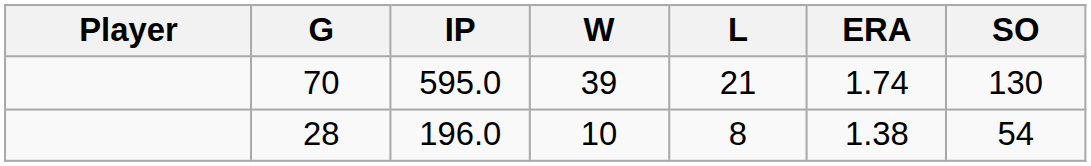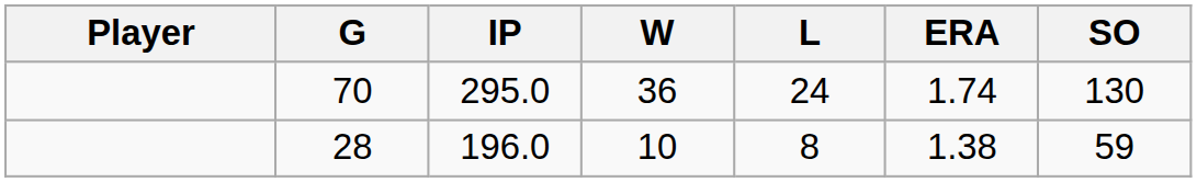70 | IP: 595.0 -> 295.0
70 | W: 39 -> 36
70 | L: 21 -> 24
28 | SO: 54 -> 59
